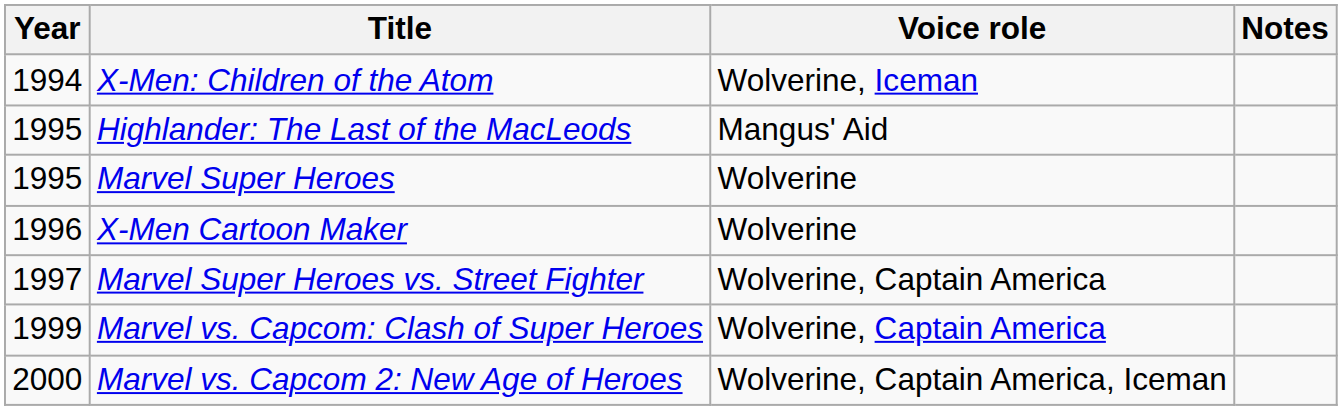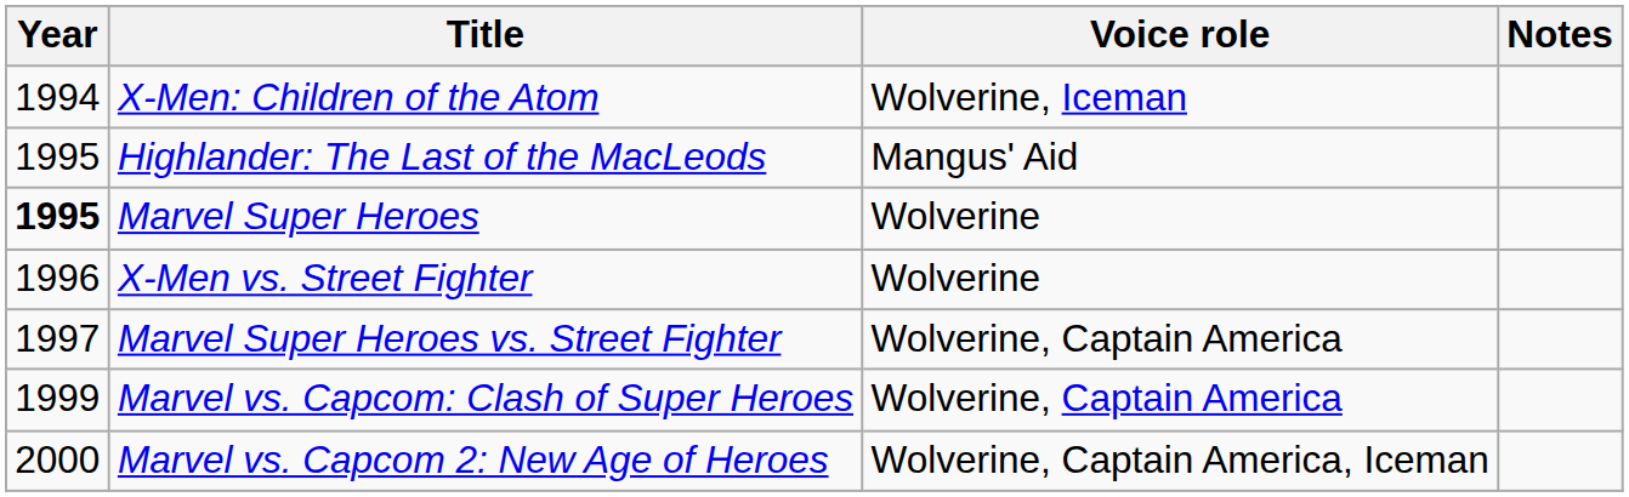Marvel Super Heroes | Year: normal -> bold
+ row: 1996 | X-Men vs. Street Fighter | Wolverine
- row: 1996 | X-Men Cartoon Maker | Wolverine
